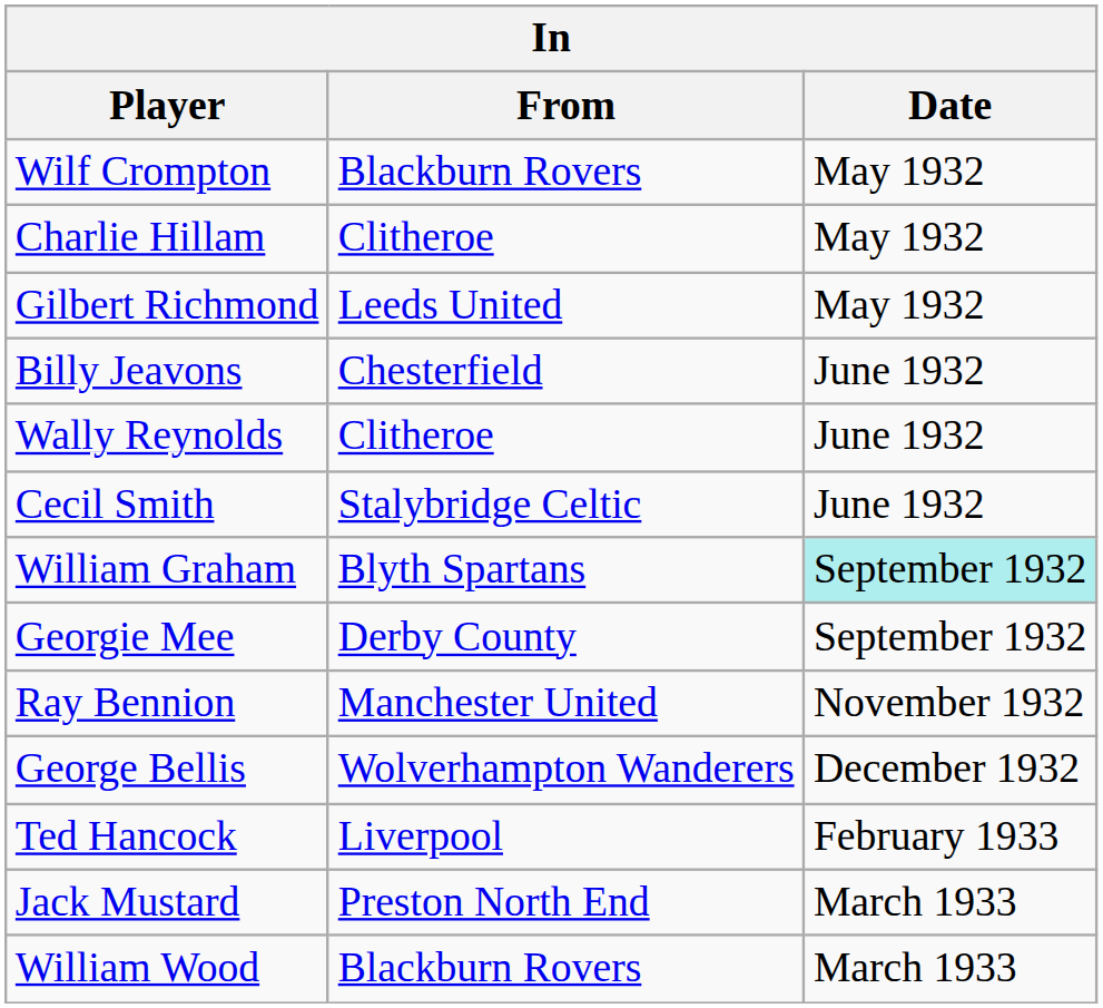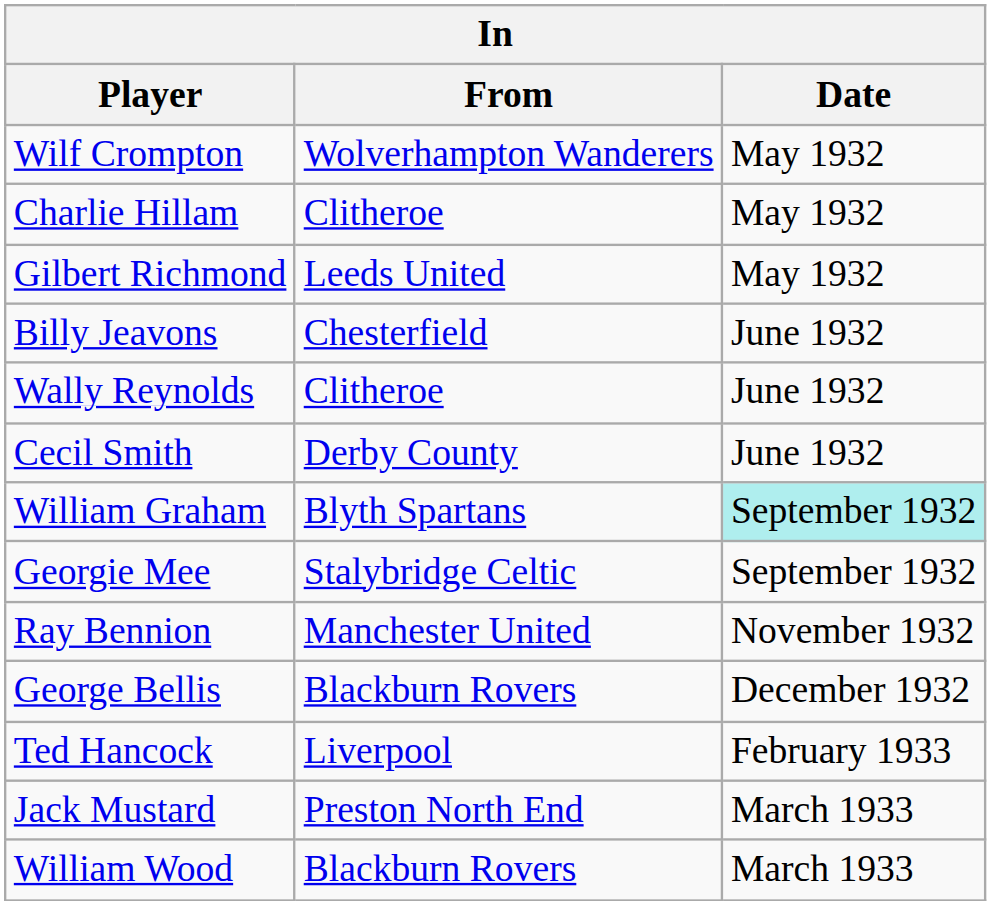Wilf Crompton | From: Blackburn Rovers -> Wolverhampton Wanderers
Cecil Smith | From: Stalybridge Celtic -> Derby County
Georgie Mee | From: Derby County -> Stalybridge Celtic
George Bellis | From: Wolverhampton Wanderers -> Blackburn Rovers
